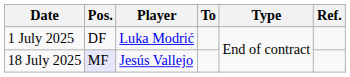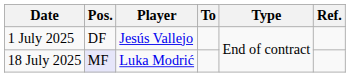1 July 2025 | Player: Luka Modrić -> Jesús Vallejo
18 July 2025 | Player: Jesús Vallejo -> Luka Modrić
